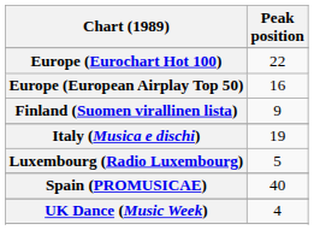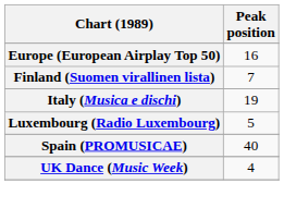- row: Europe (Eurochart Hot 100) | 22
Finland (Suomen virallinen lista) | Peak position: 9 -> 7
